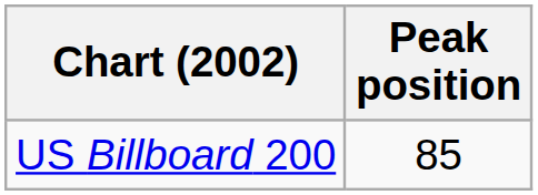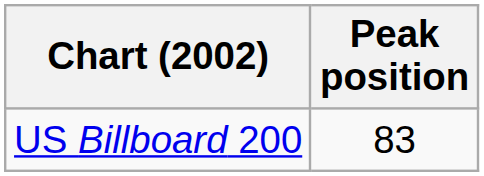US Billboard 200 | Peak position: 85 -> 83
